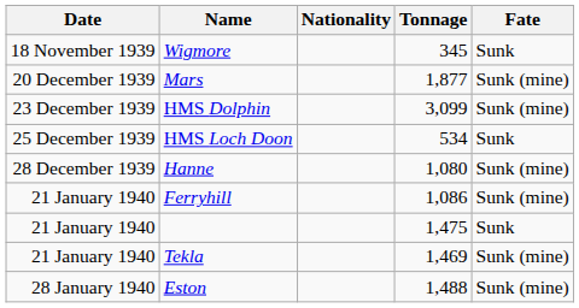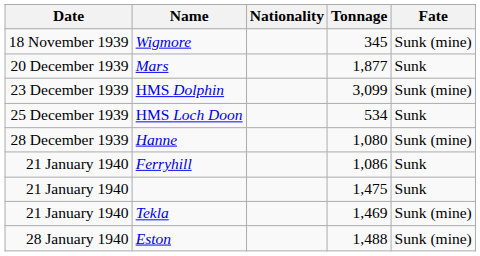Wigmore | Fate: Sunk -> Sunk (mine)
Mars | Fate: Sunk (mine) -> Sunk
Ferryhill | Fate: Sunk (mine) -> Sunk
